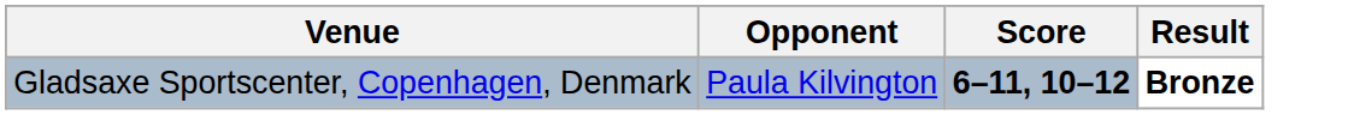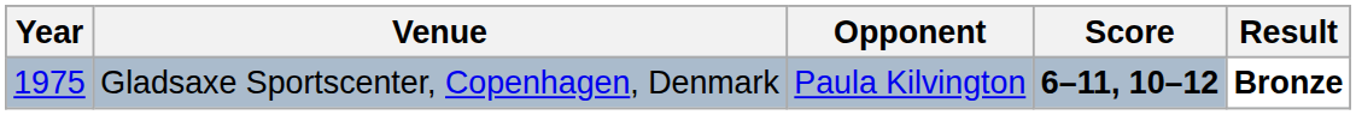+ column: Year | 1975
